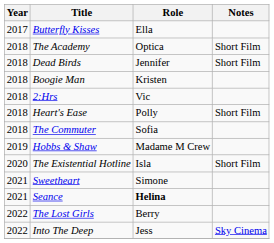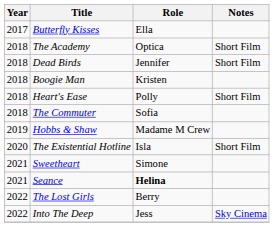- row: 2018 | 2:Hrs | Vic
